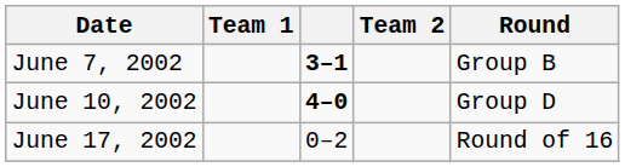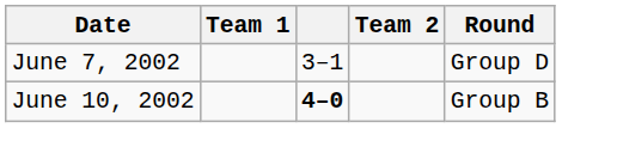June 7, 2002 | column 3: bold -> normal
June 7, 2002 | Round: Group B -> Group D
June 10, 2002 | Round: Group D -> Group B
- row: June 17, 2002 | 0–2 | Round of 16
